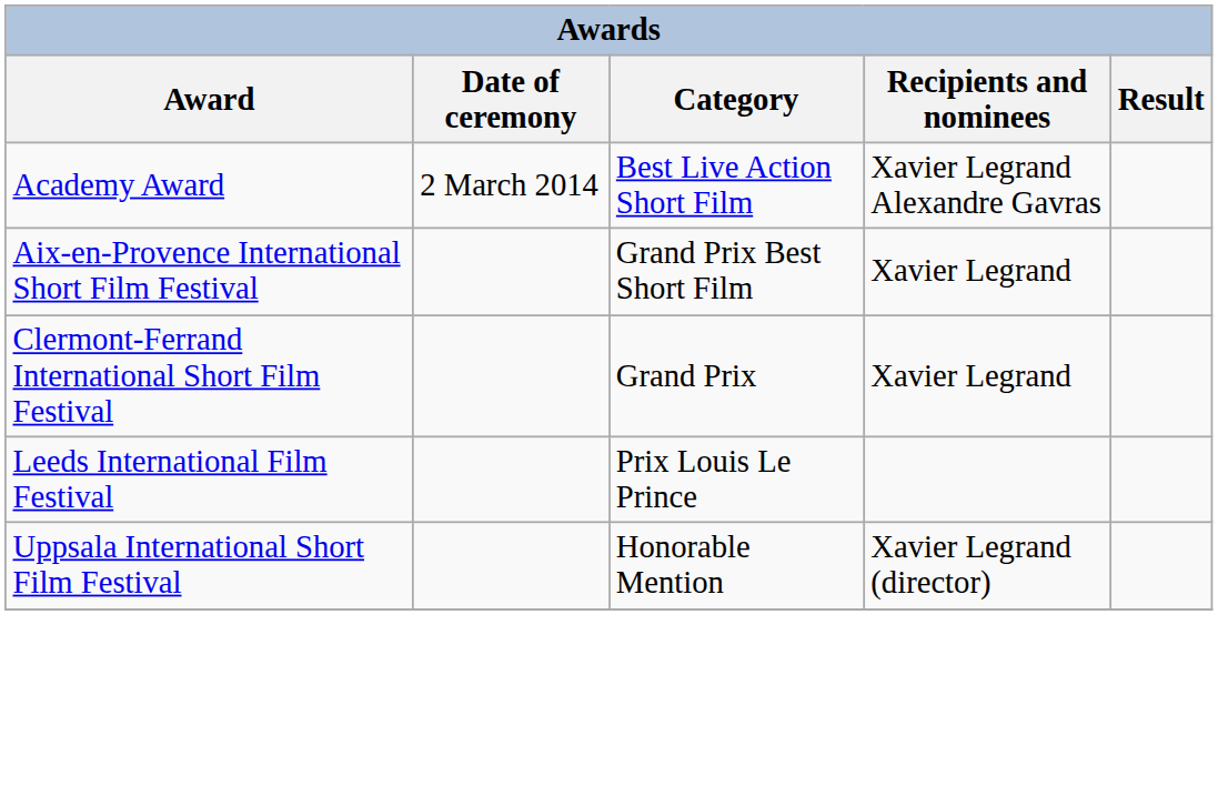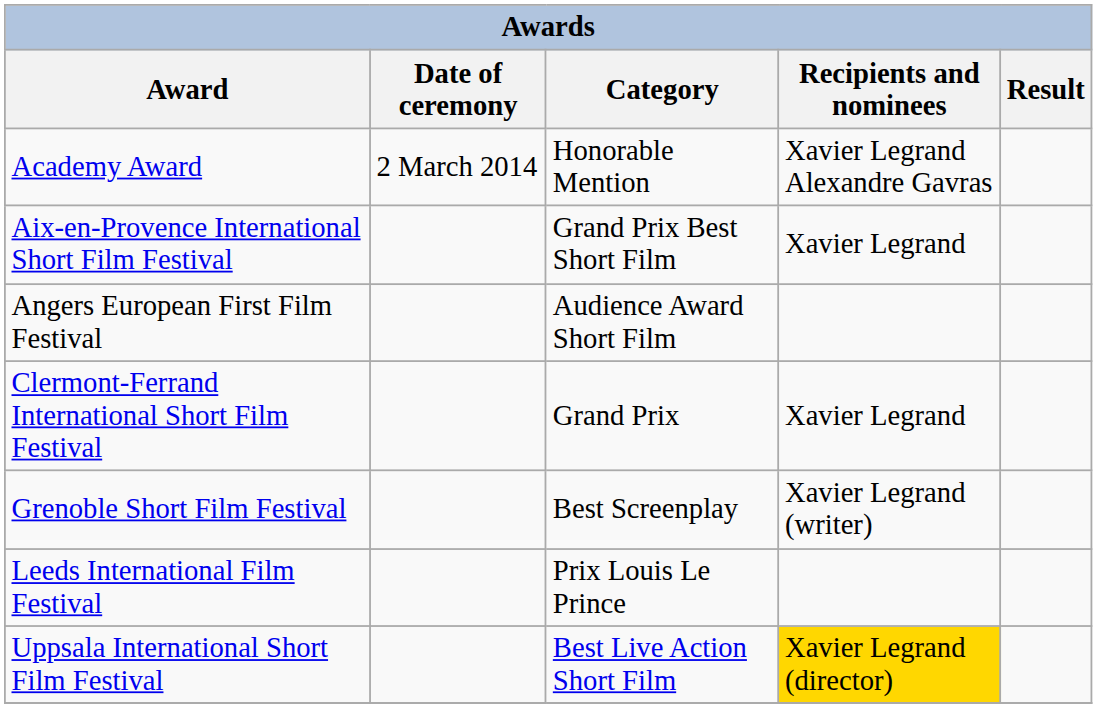Academy Award | Category: Best Live Action Short Film -> Honorable Mention
+ row: Angers European First Film Festival | Audience Award Short Film
+ row: Grenoble Short Film Festival | Best Screenplay | Xavier Legrand (writer)
Uppsala International Short Film Festival | Category: Honorable Mention -> Best Live Action Short Film
Uppsala International Short Film Festival | Recipients and nominees: no background -> gold background
